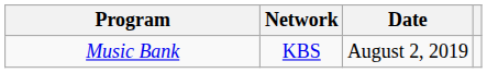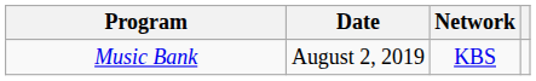columns swapped: Network <-> Date
